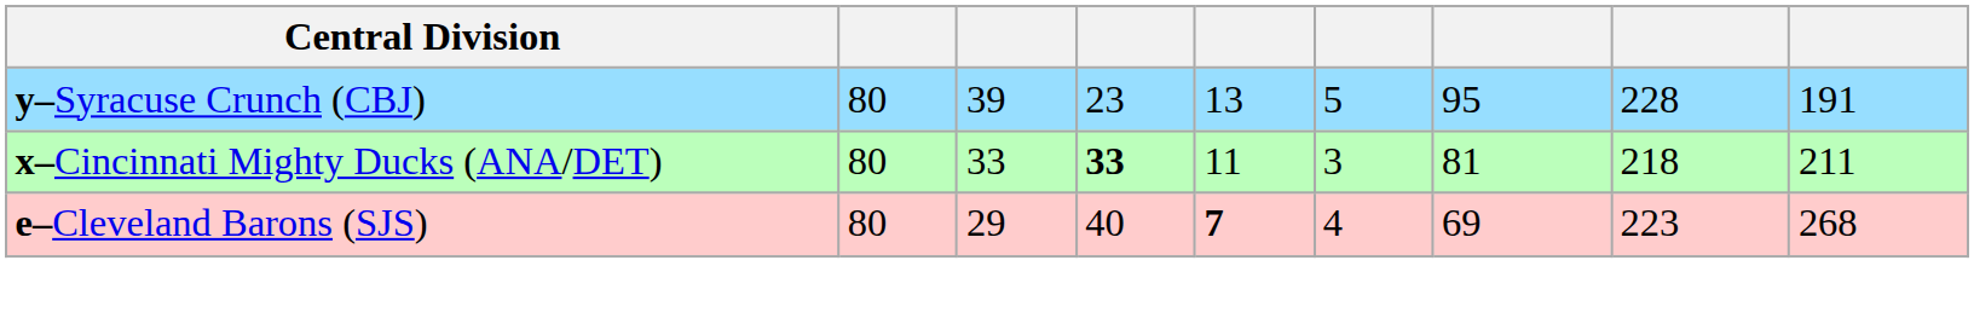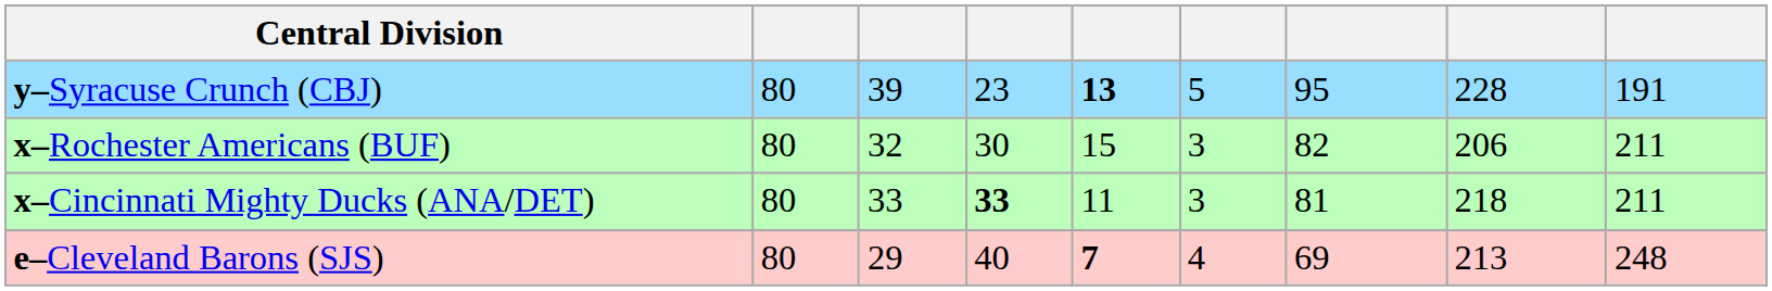y–Syracuse Crunch (CBJ) | column 5: normal -> bold
+ row: x–Rochester Americans (BUF) | 80 | 32 | 30 | 15 | 3 | 82 | 206 | 211
e–Cleveland Barons (SJS) | column 8: 223 -> 213
e–Cleveland Barons (SJS) | column 9: 268 -> 248
